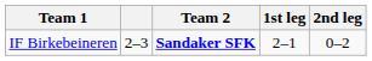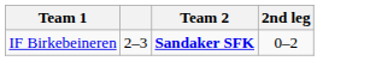- column: 1st leg | 2–1
